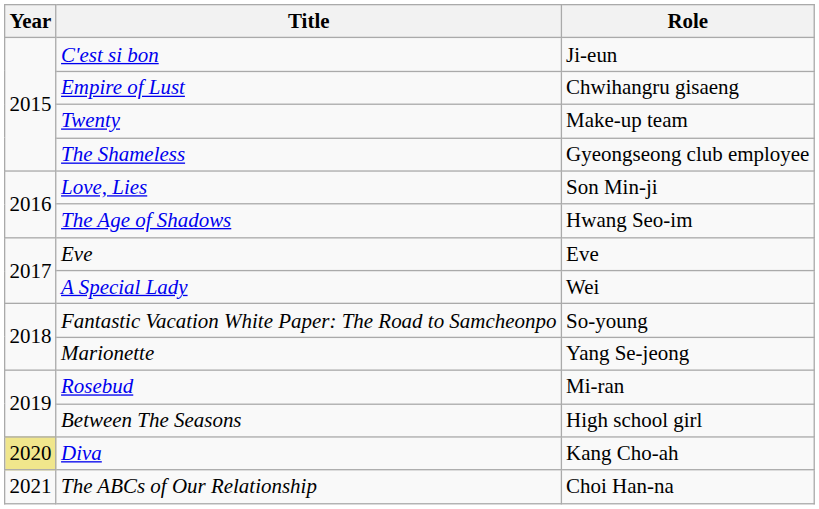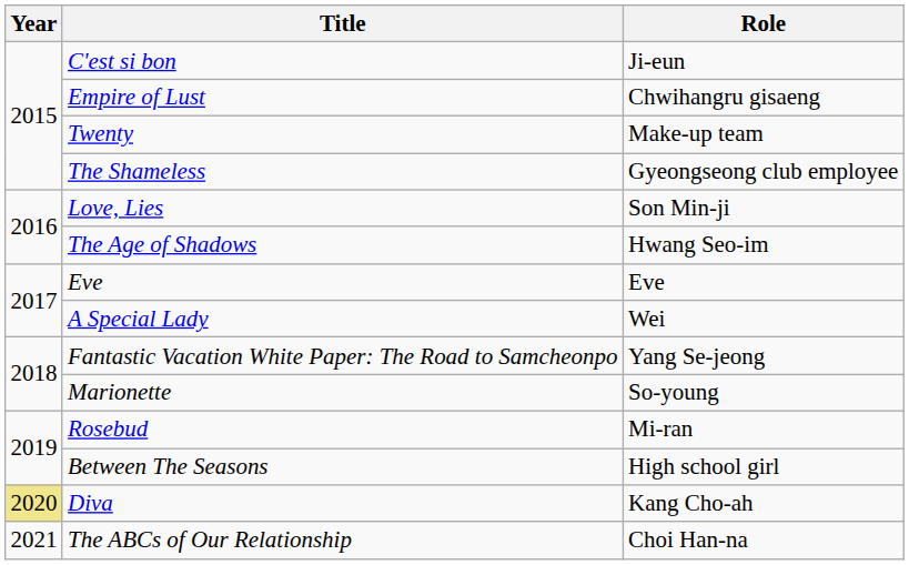Fantastic Vacation White Paper: The Road to Samcheonpo | Role: So-young -> Yang Se-jeong
Marionette | Role: Yang Se-jeong -> So-young
